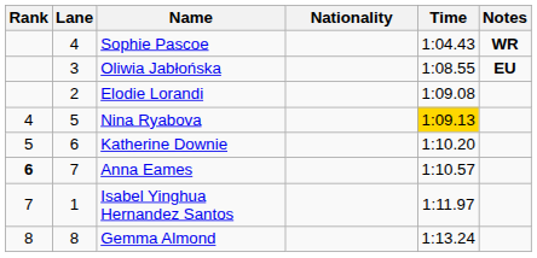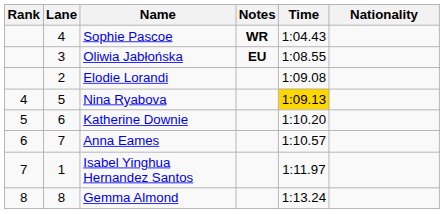columns swapped: Nationality <-> Notes
Anna Eames | Rank: bold -> normal
